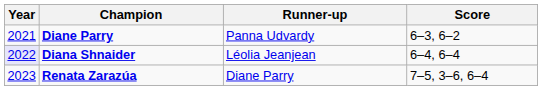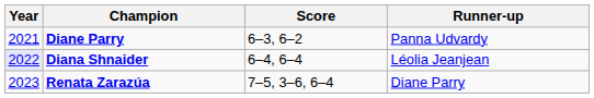columns swapped: Runner-up <-> Score
